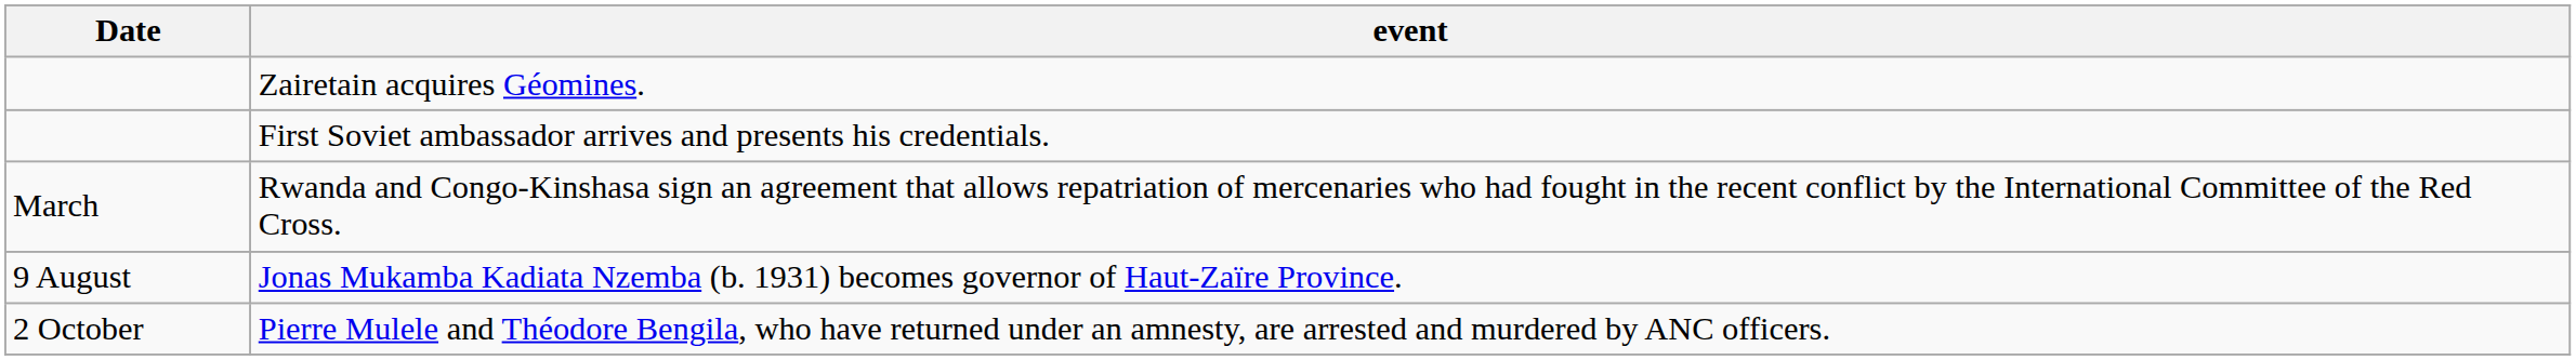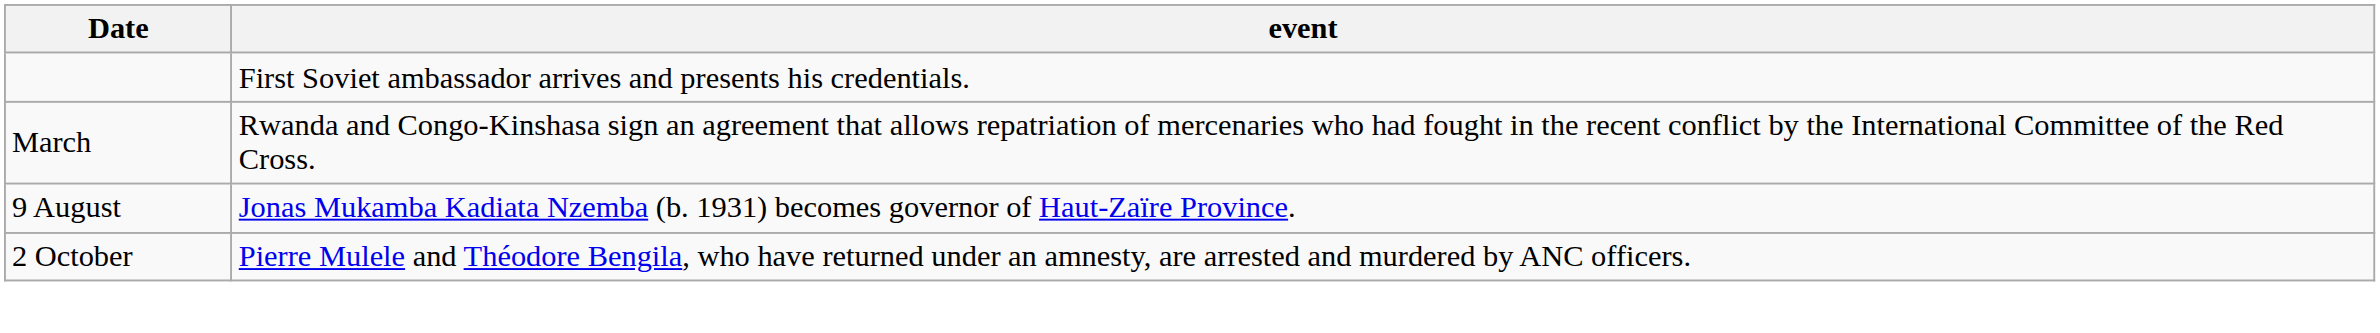- row: Zairetain acquires Géomines.
